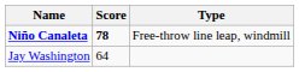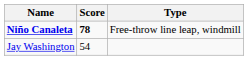Jay Washington | Score: 64 -> 54
